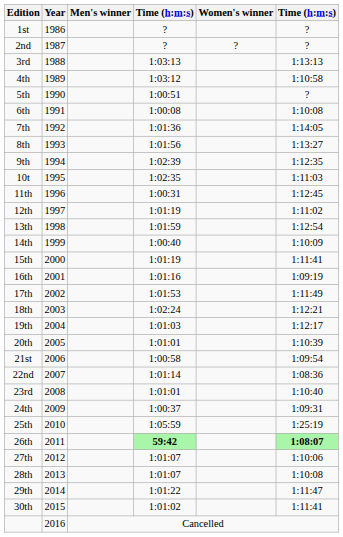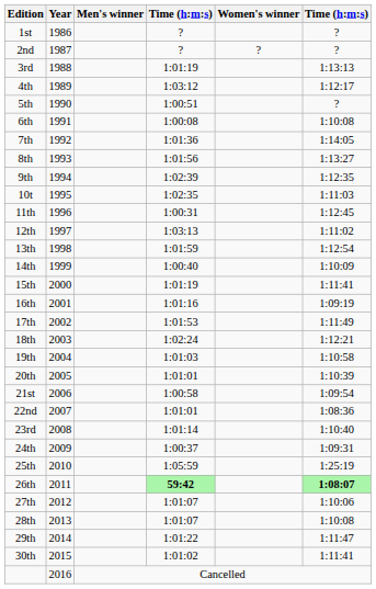3rd | column 4: 1:03:13 -> 1:01:19
4th | column 6: 1:10:58 -> 1:12:17
12th | column 4: 1:01:19 -> 1:03:13
19th | column 6: 1:12:17 -> 1:10:58
22nd | column 4: 1:01:14 -> 1:01:01
23rd | column 4: 1:01:01 -> 1:01:14
